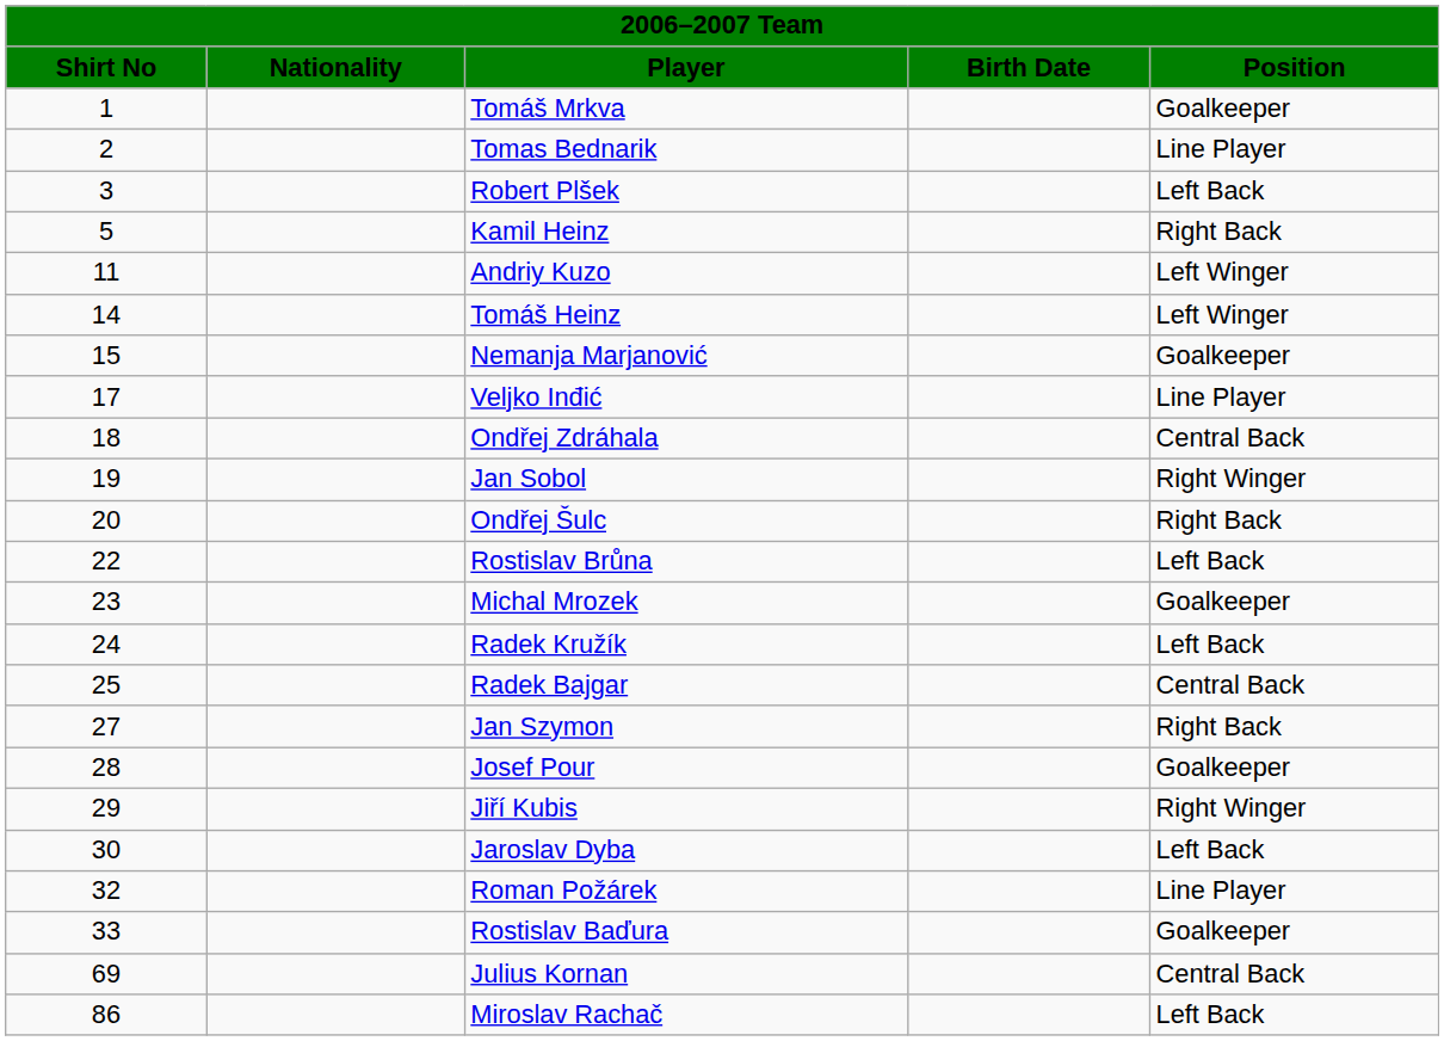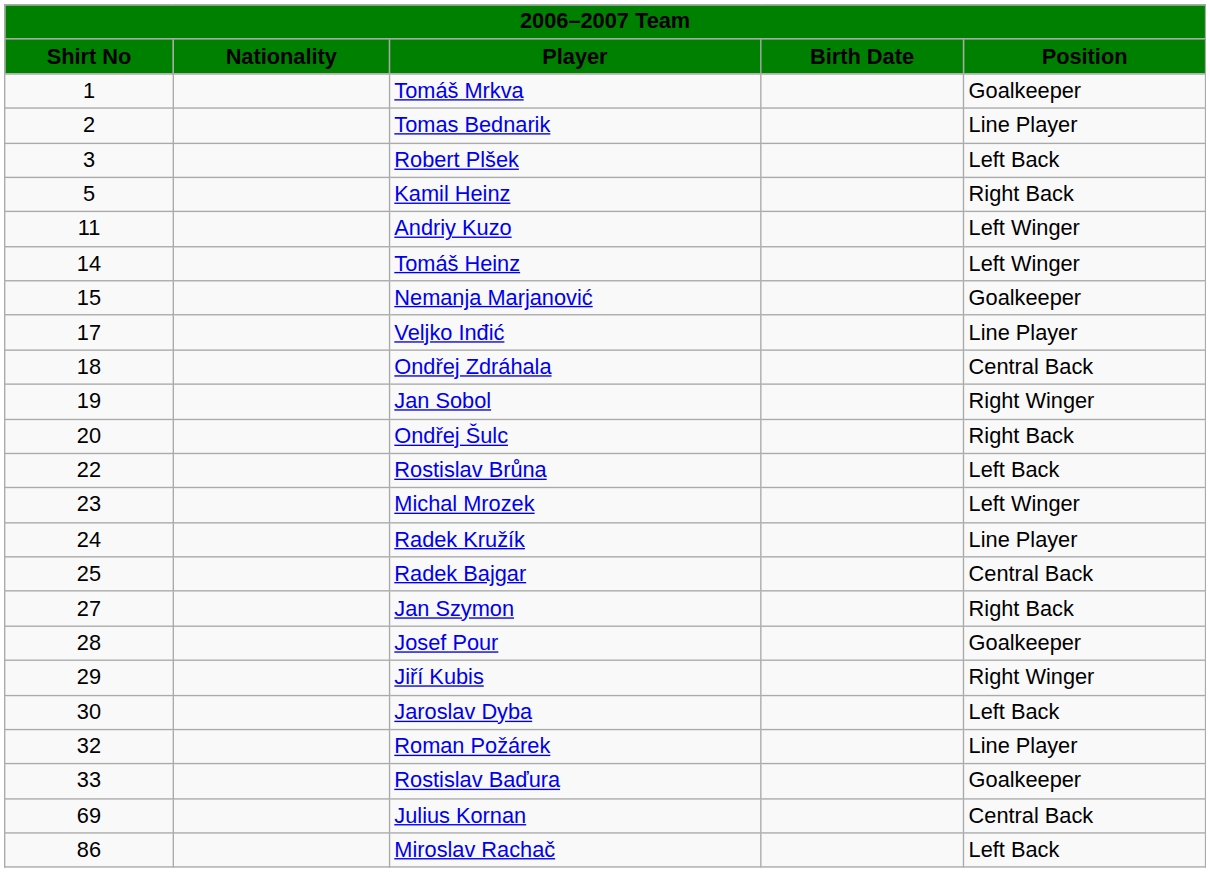Michal Mrozek | Position: Goalkeeper -> Left Winger
Radek Kružík | Position: Left Back -> Line Player
